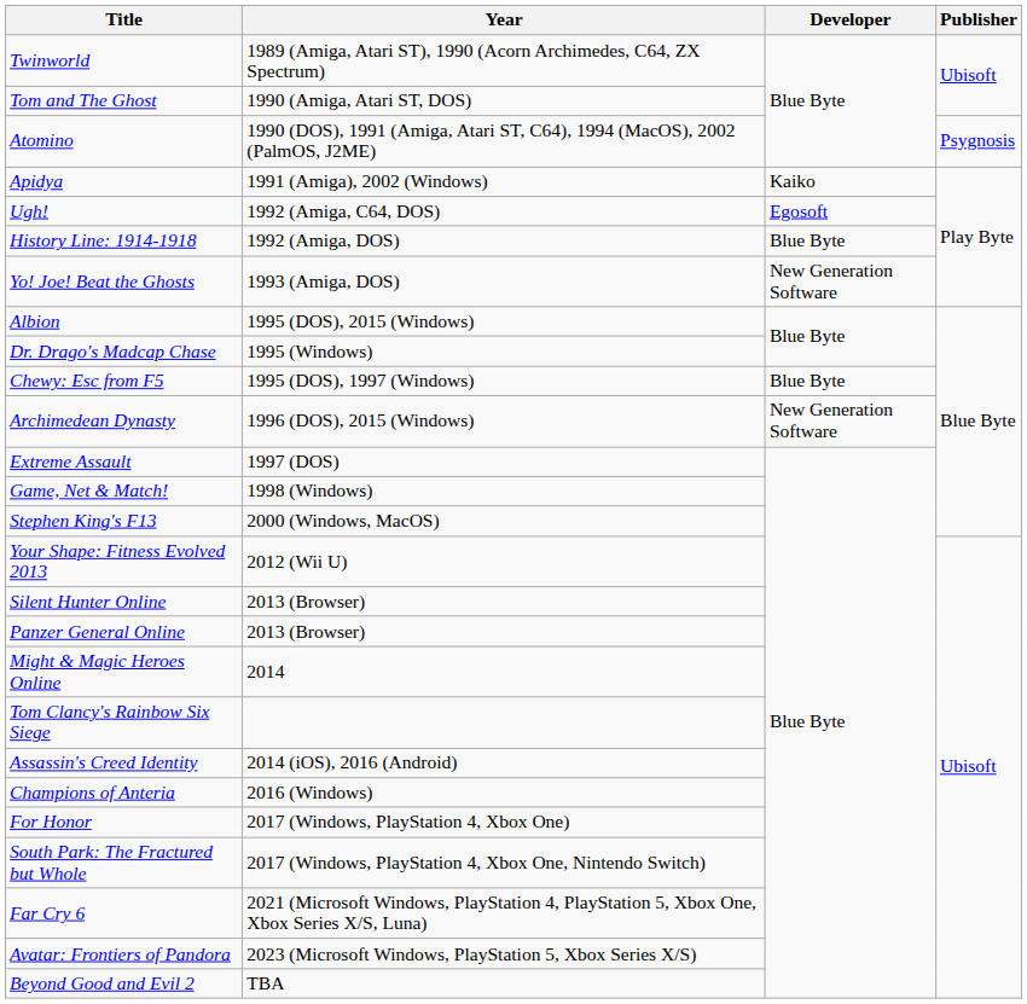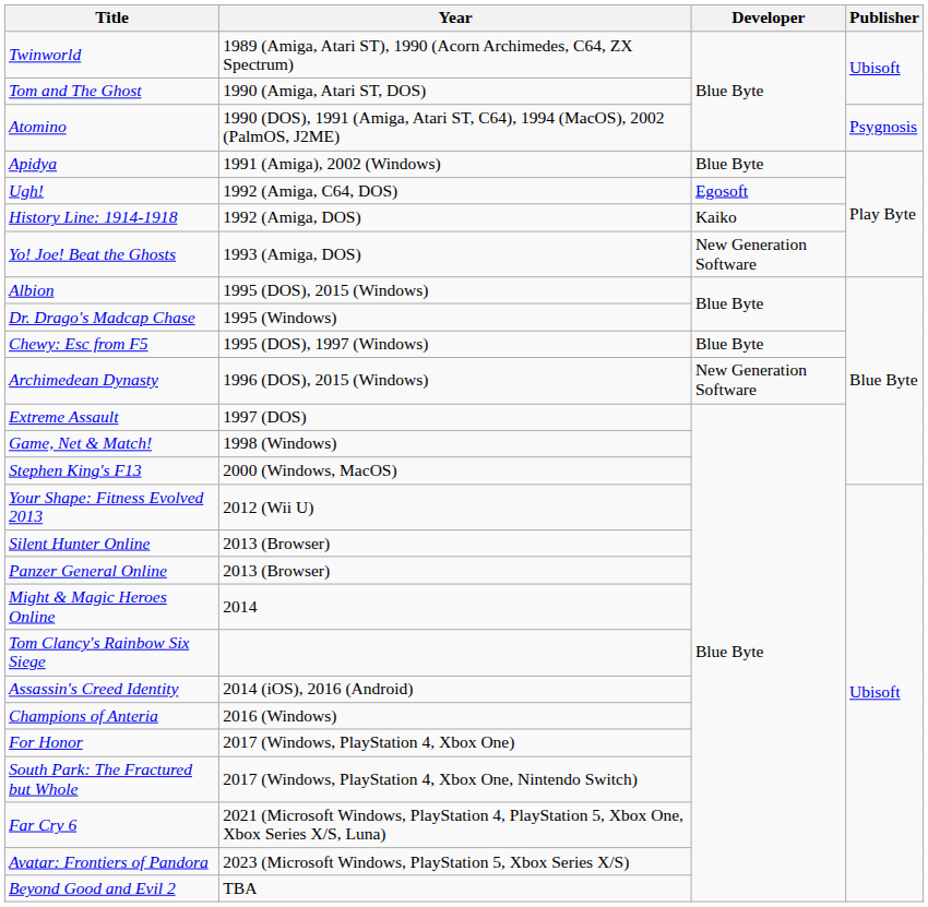Apidya | Developer: Kaiko -> Blue Byte
History Line: 1914-1918 | Developer: Blue Byte -> Kaiko
